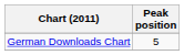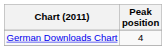German Downloads Chart | Peak position: 5 -> 4
